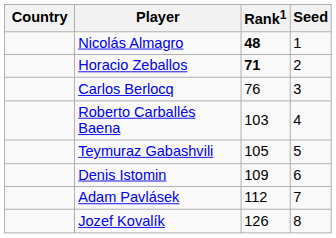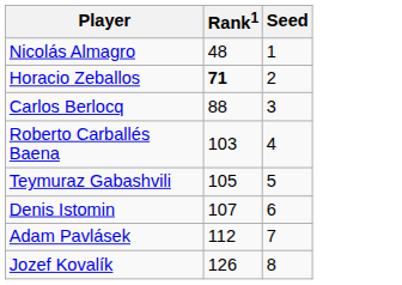- column: Country
Nicolás Almagro | Rank1: bold -> normal
Carlos Berlocq | Rank1: 76 -> 88
Denis Istomin | Rank1: 109 -> 107
